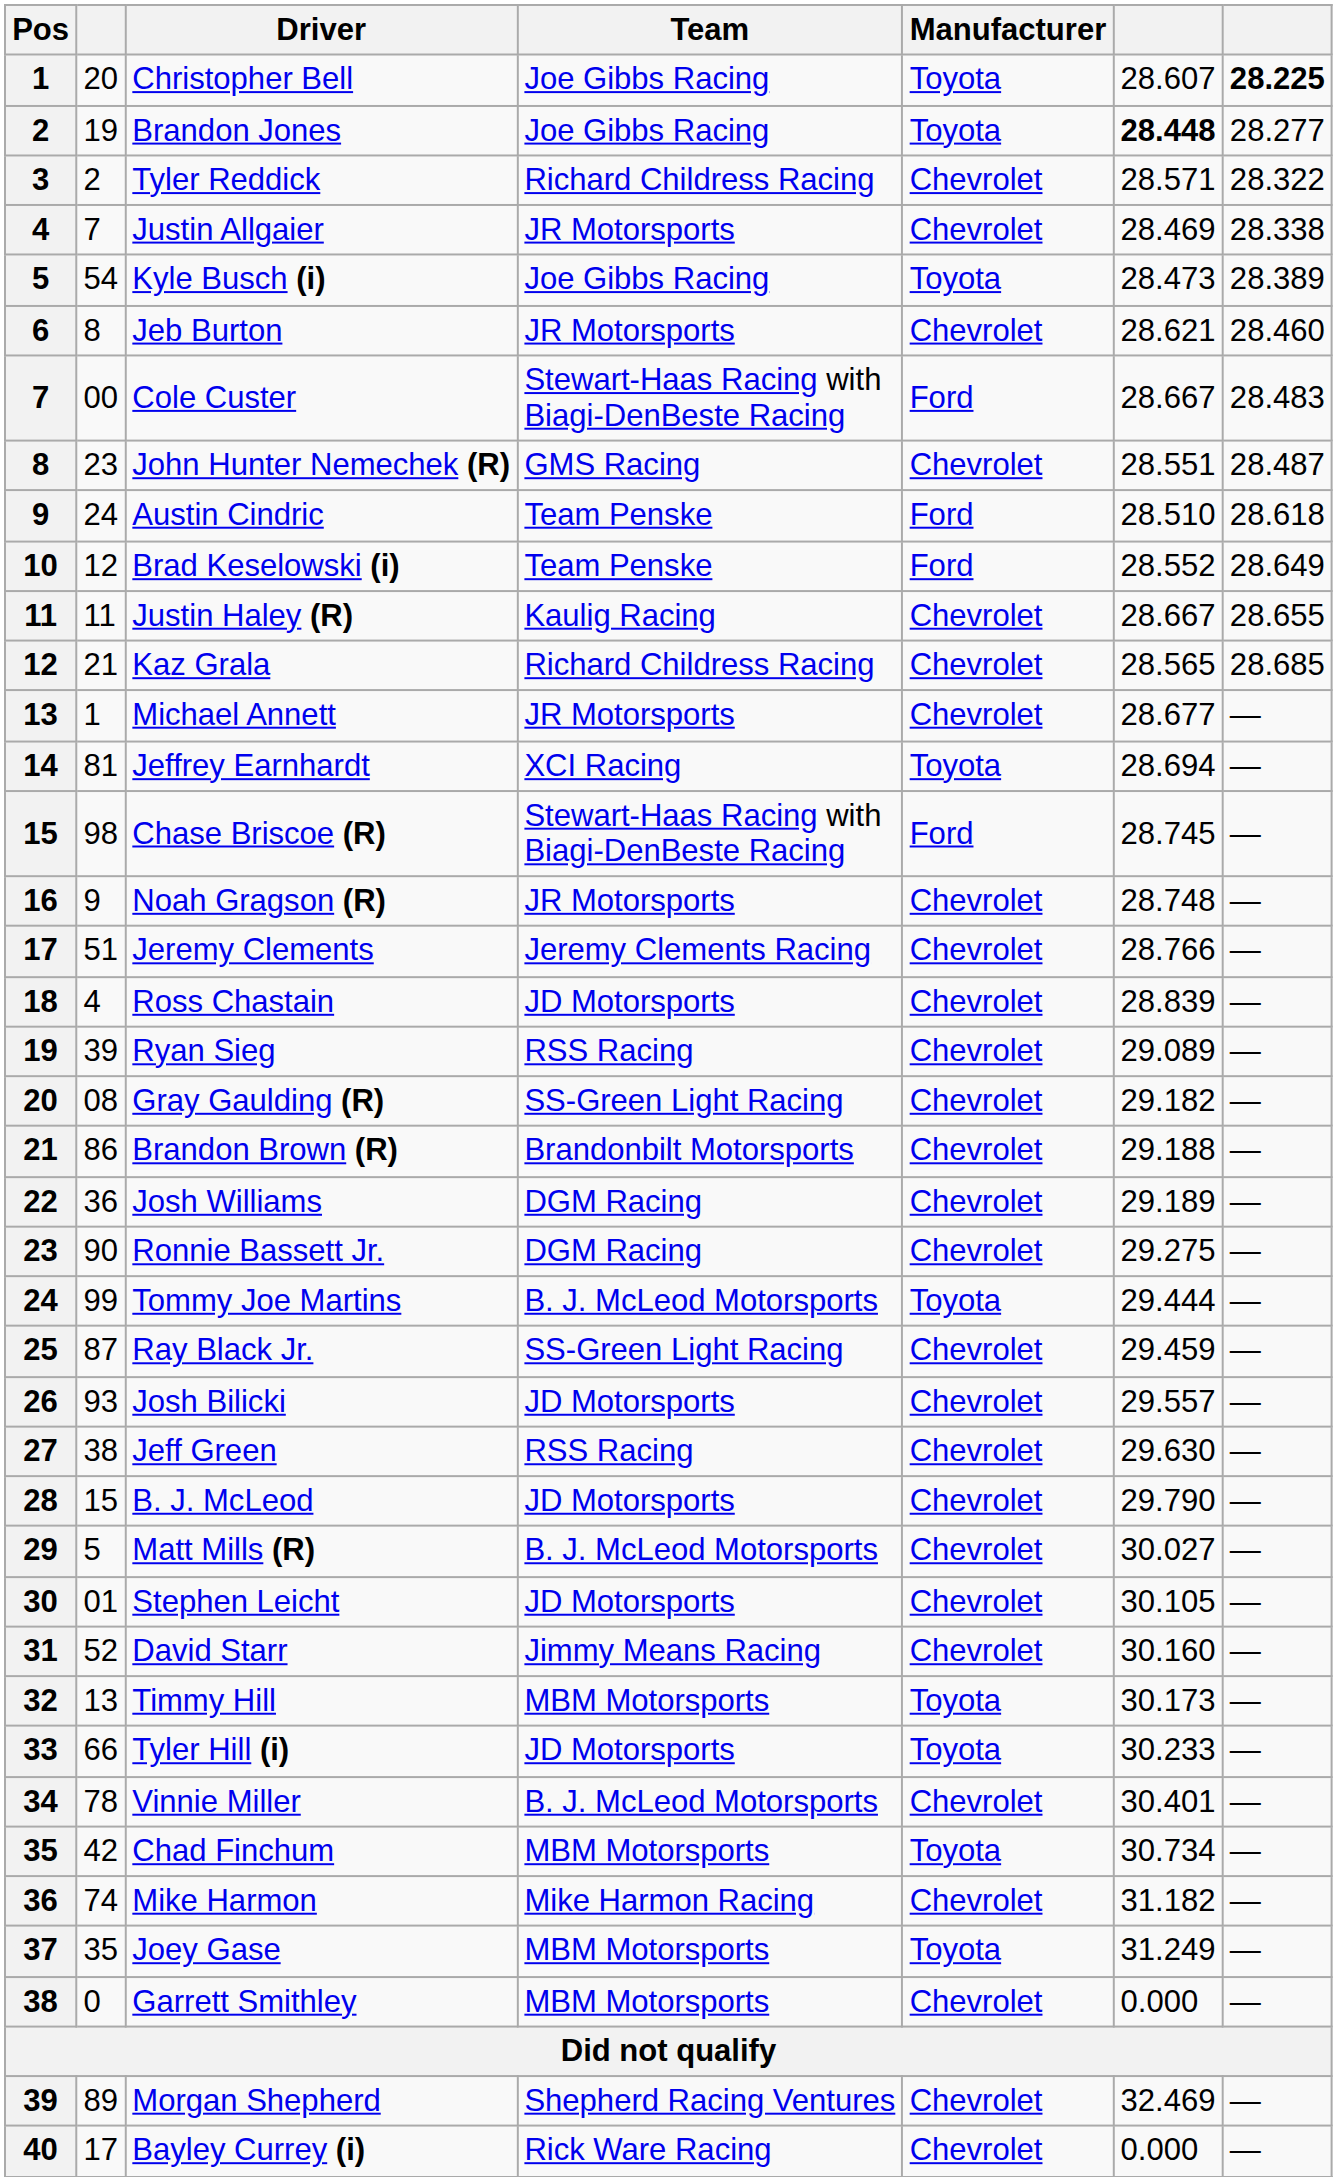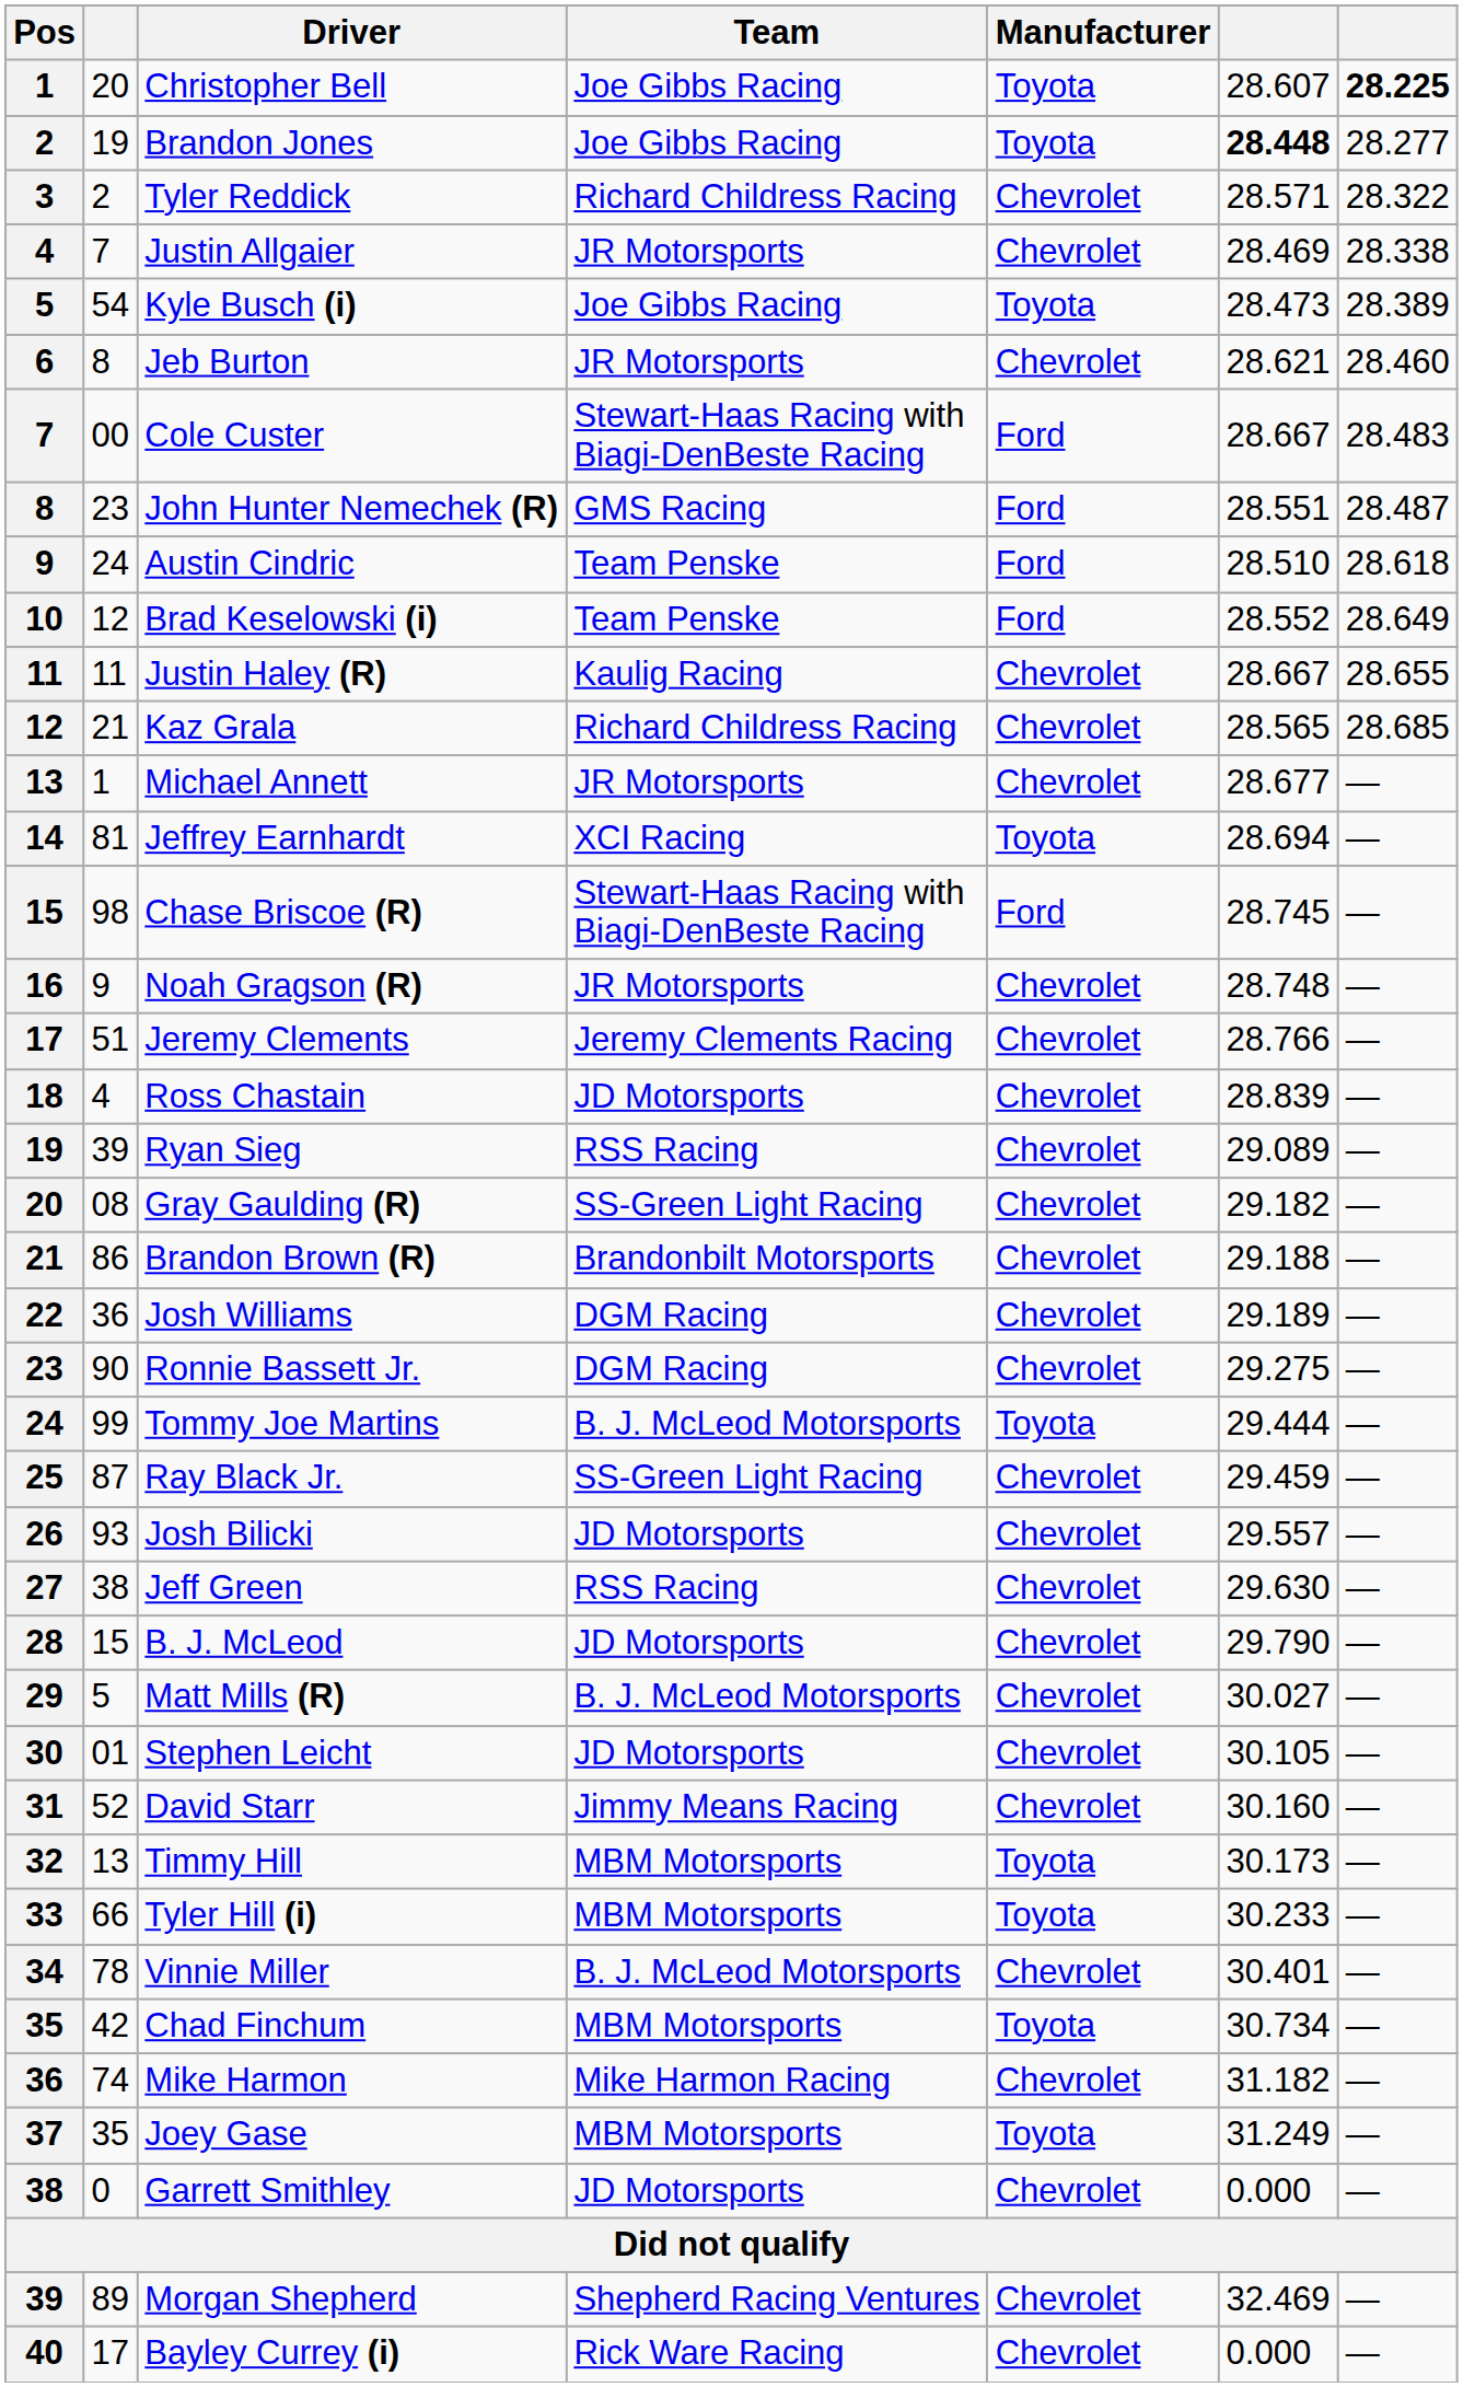John Hunter Nemechek (R) | Manufacturer: Chevrolet -> Ford
Tyler Hill (i) | Team: JD Motorsports -> MBM Motorsports
Garrett Smithley | Team: MBM Motorsports -> JD Motorsports
